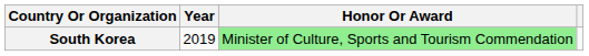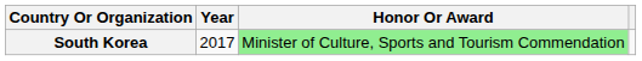South Korea | Year: 2019 -> 2017
